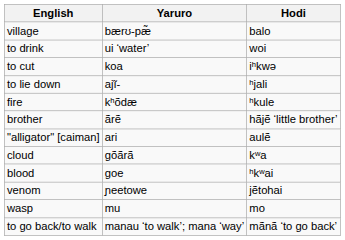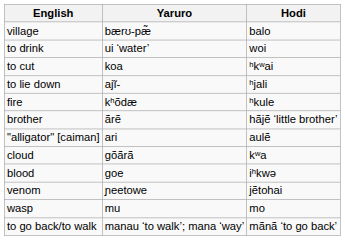to cut | Hodi: iʰkwə -> ʰkʷai
blood | Hodi: ʰkʷai -> iʰkwə
